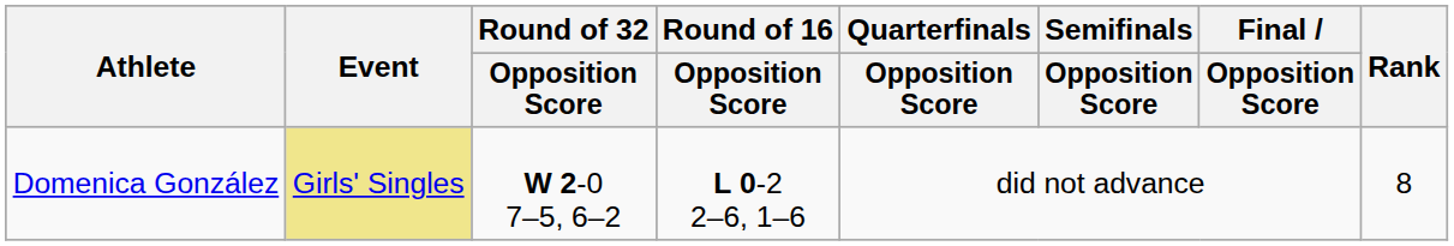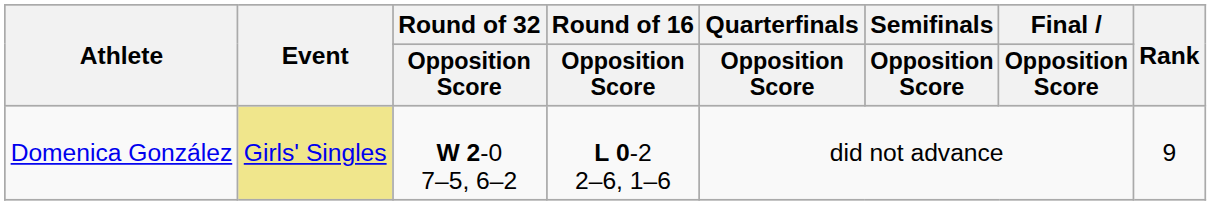Domenica González | Rank: 8 -> 9
